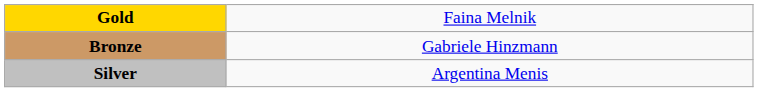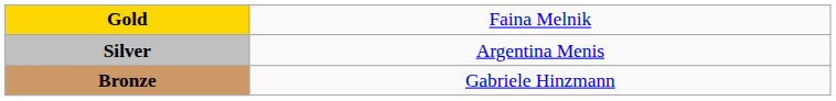rows swapped: Silver <-> Bronze
